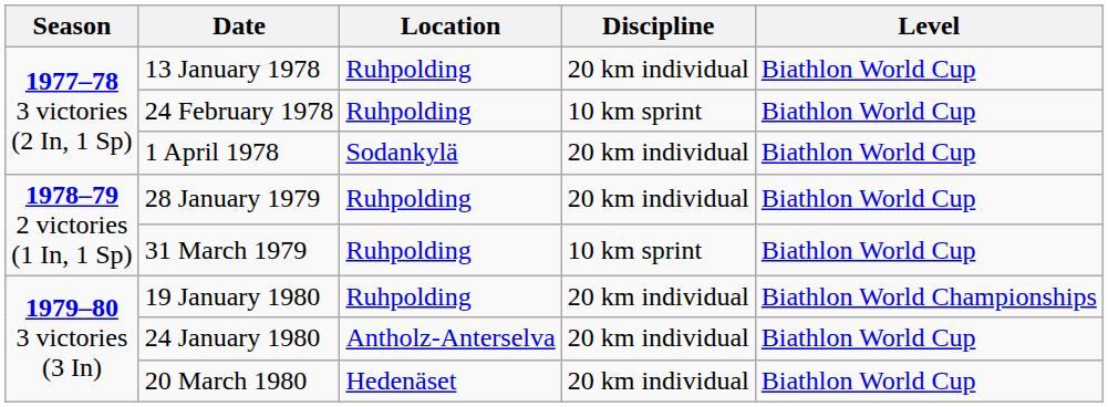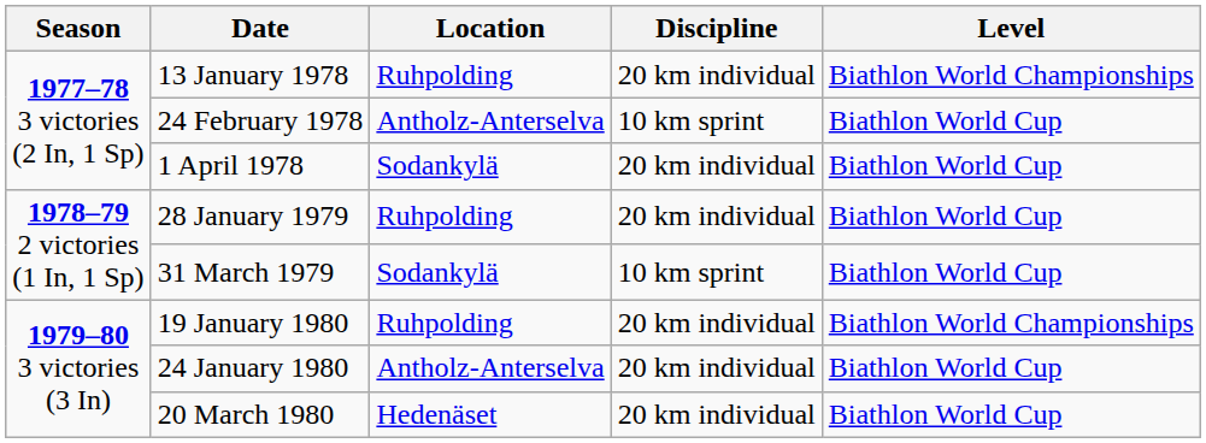13 January 1978 | Level: Biathlon World Cup -> Biathlon World Championships
24 February 1978 | Location: Ruhpolding -> Antholz-Anterselva
31 March 1979 | Location: Ruhpolding -> Sodankylä
